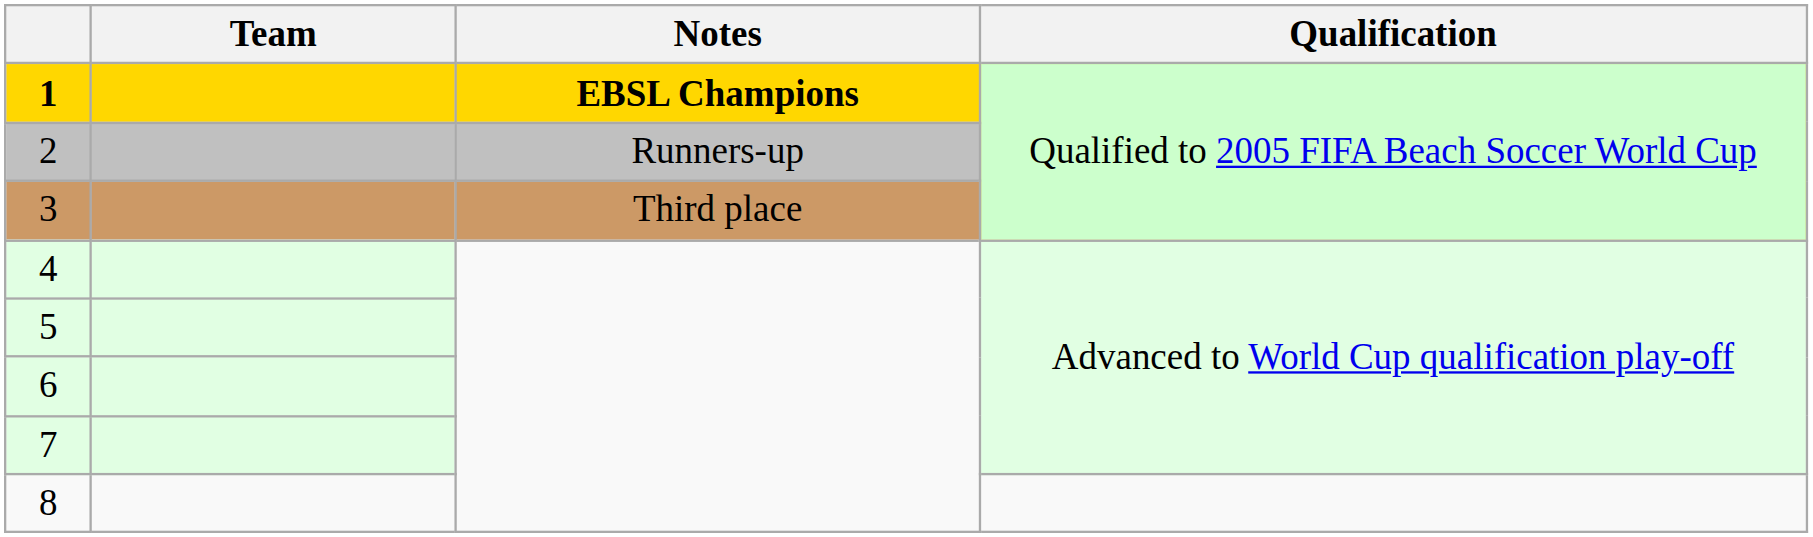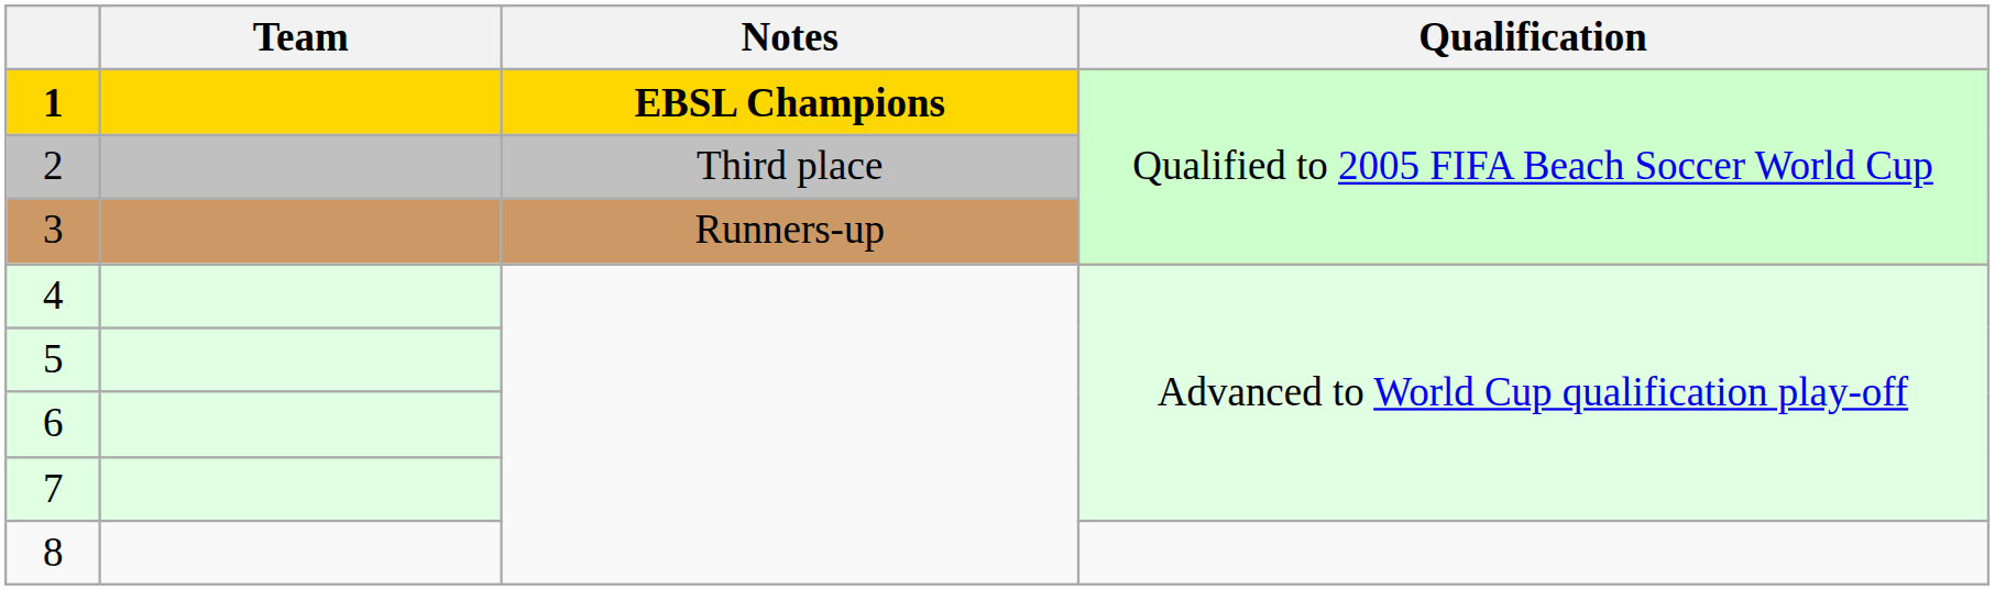2 | Notes: Runners-up -> Third place
3 | Notes: Third place -> Runners-up
